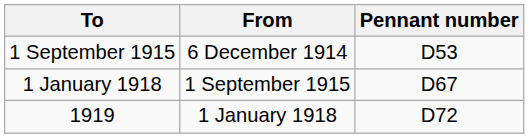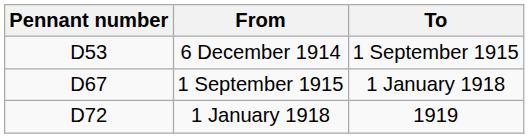columns swapped: Pennant number <-> To
